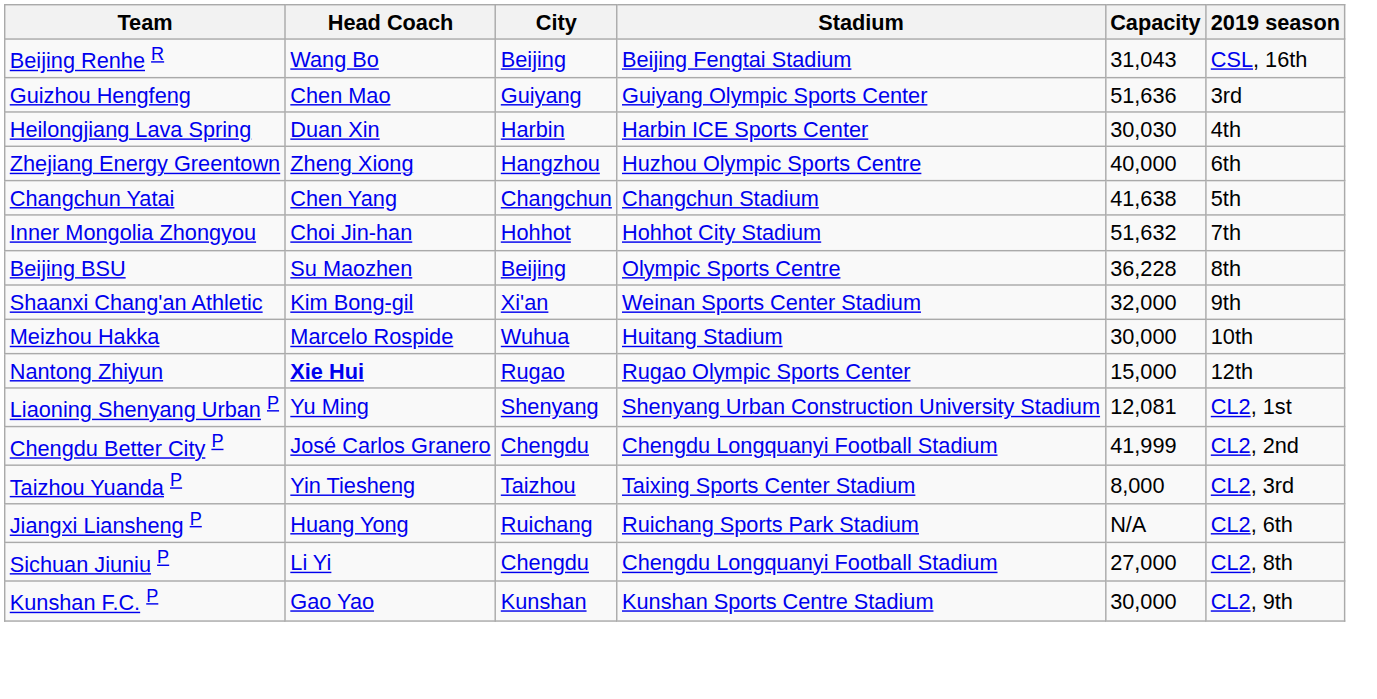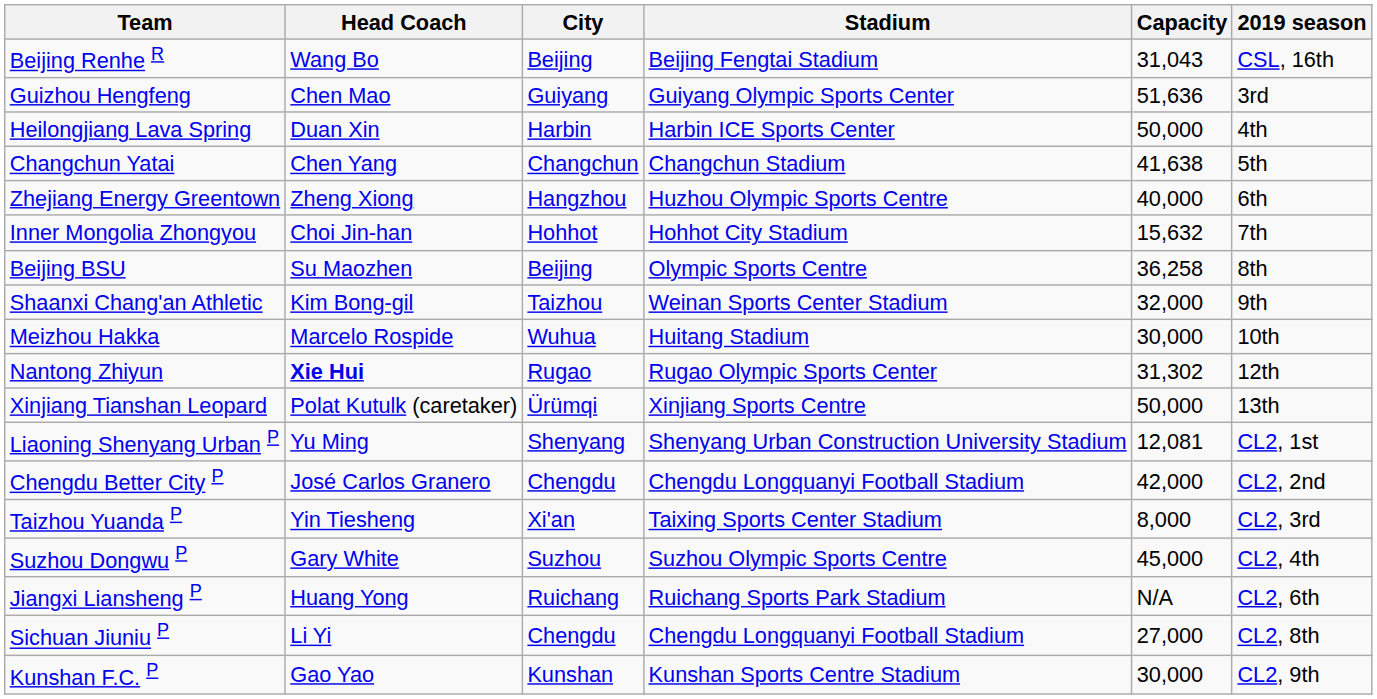Heilongjiang Lava Spring | Capacity: 30,030 -> 50,000
rows swapped: Changchun Yatai <-> Zhejiang Energy Greentown
Inner Mongolia Zhongyou | Capacity: 51,632 -> 15,632
Beijing BSU | Capacity: 36,228 -> 36,258
Shaanxi Chang'an Athletic | City: Xi'an -> Taizhou
Nantong Zhiyun | Capacity: 15,000 -> 31,302
+ row: Xinjiang Tianshan Leopard | Polat Kutulk (caretaker) | Ürümqi | Xinjiang Sports Centre | 50,000 | 13th
Chengdu Better City P | Capacity: 41,999 -> 42,000
Taizhou Yuanda P | City: Taizhou -> Xi'an
+ row: Suzhou Dongwu P | Gary White | Suzhou | Suzhou Olympic Sports Centre | 45,000 | CL2, 4th
